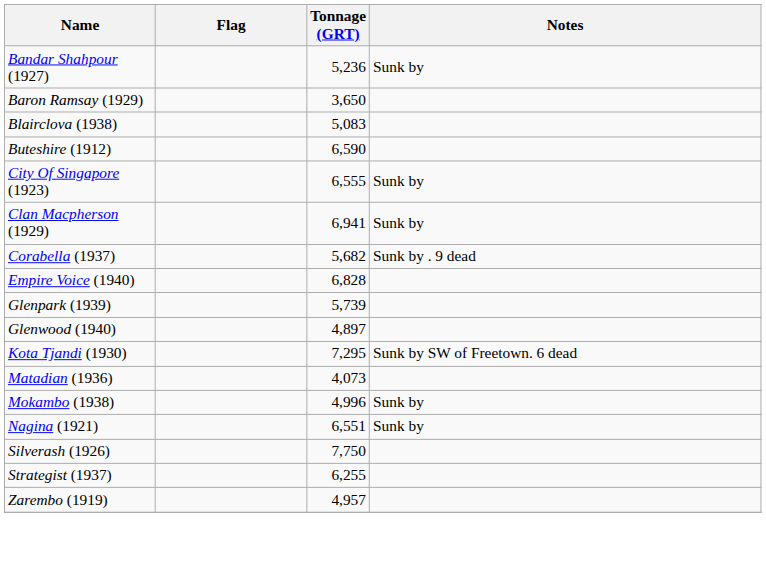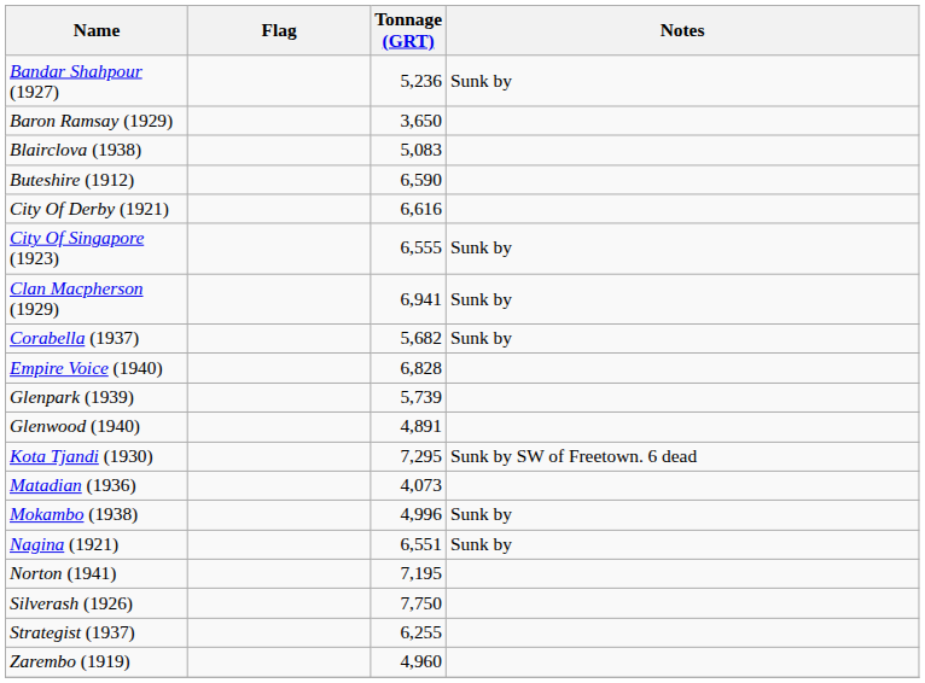+ row: City Of Derby (1921) | 6,616
Corabella (1937) | Notes: Sunk by . 9 dead -> Sunk by
Glenwood (1940) | Tonnage (GRT): 4,897 -> 4,891
+ row: Norton (1941) | 7,195
Zarembo (1919) | Tonnage (GRT): 4,957 -> 4,960
